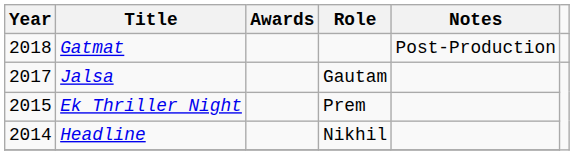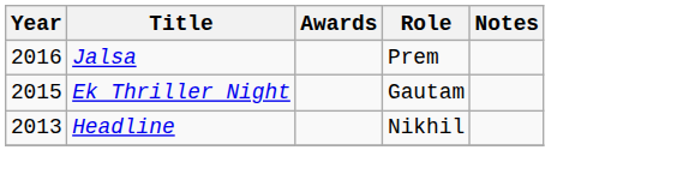- row: 2018 | Gatmat | Post-Production
Jalsa | Year: 2017 -> 2016
Jalsa | Role: Gautam -> Prem
Ek Thriller Night | Role: Prem -> Gautam
Headline | Year: 2014 -> 2013
